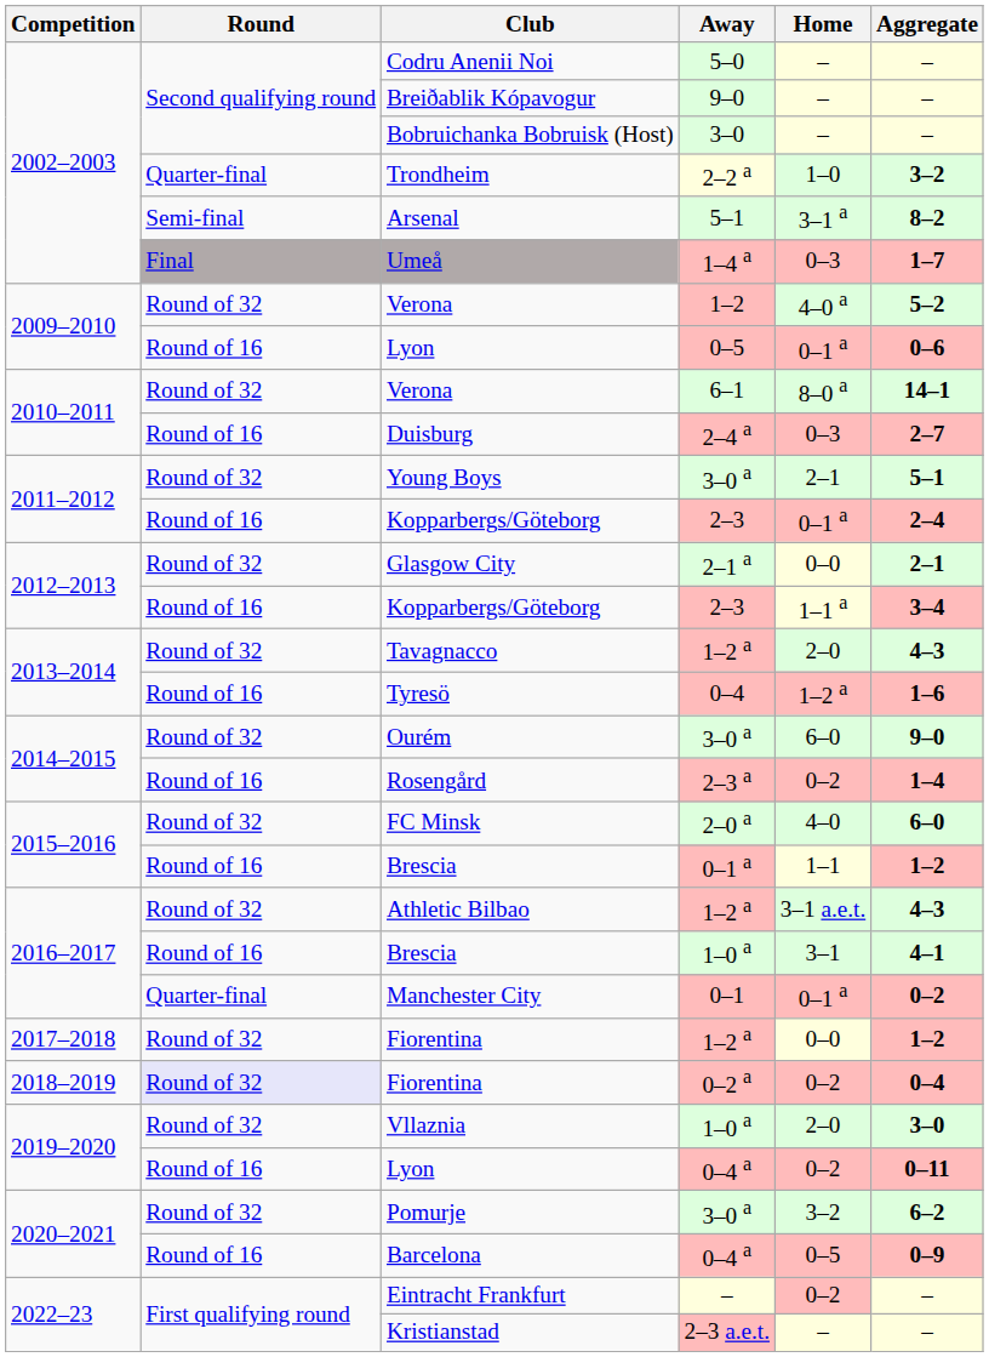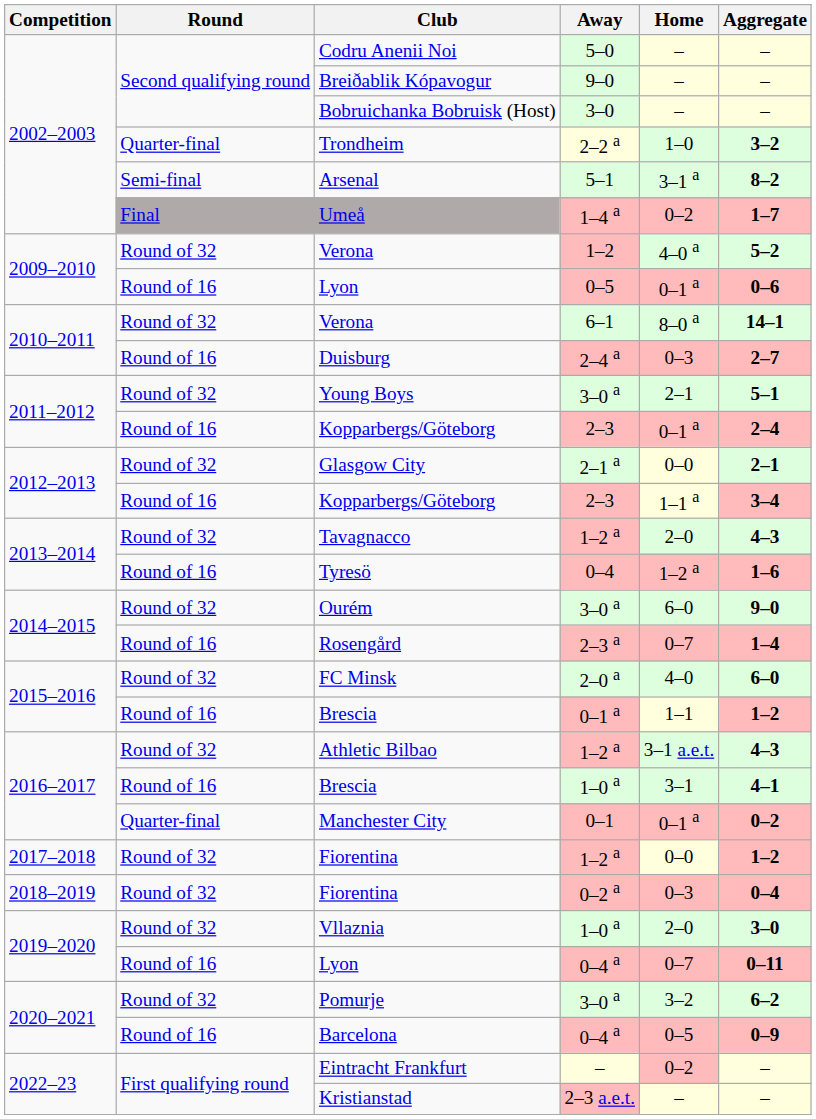Umeå | Home: 0–3 -> 0–2
Rosengård | Home: 0–2 -> 0–7
2018–2019 / Fiorentina | Round: lavender background -> no background
2018–2019 / Fiorentina | Home: 0–2 -> 0–3
2019–2020 / Lyon | Home: 0–2 -> 0–7
